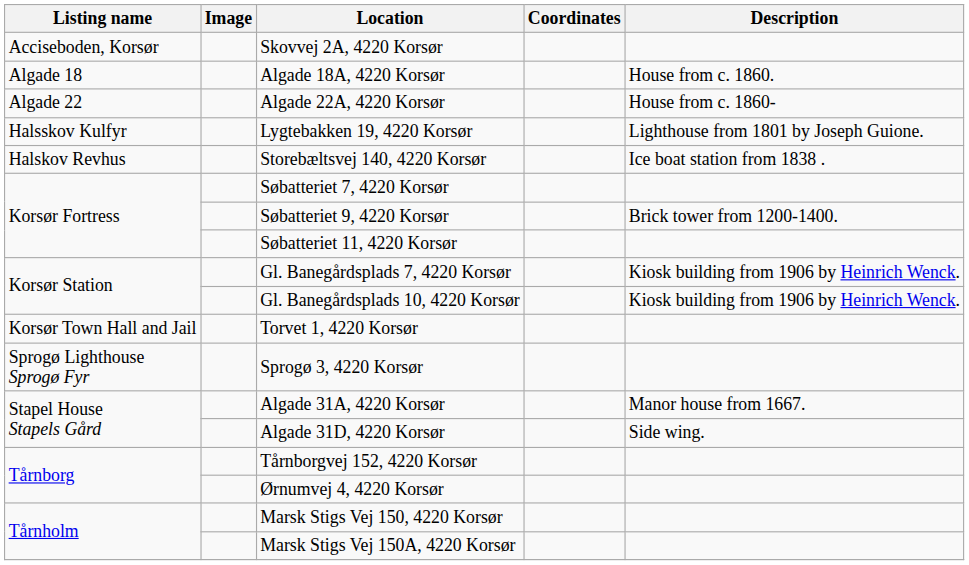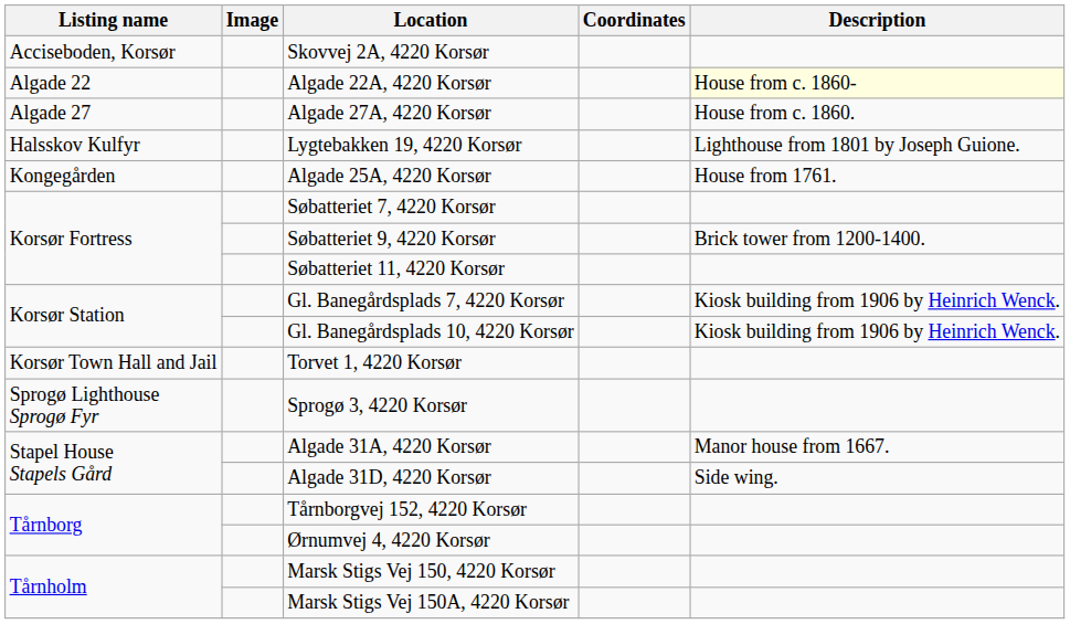- row: Algade 18 | Algade 18A, 4220 Korsør | House from c. 1860.
Algade 22A, 4220 Korsør | Description: no background -> lightyellow background
+ row: Algade 27 | Algade 27A, 4220 Korsør | House from c. 1860.
- row: Halskov Revhus | Storebæltsvej 140, 4220 Korsør | Ice boat station from 1838 .
+ row: Kongegården | Algade 25A, 4220 Korsør | House from 1761.
